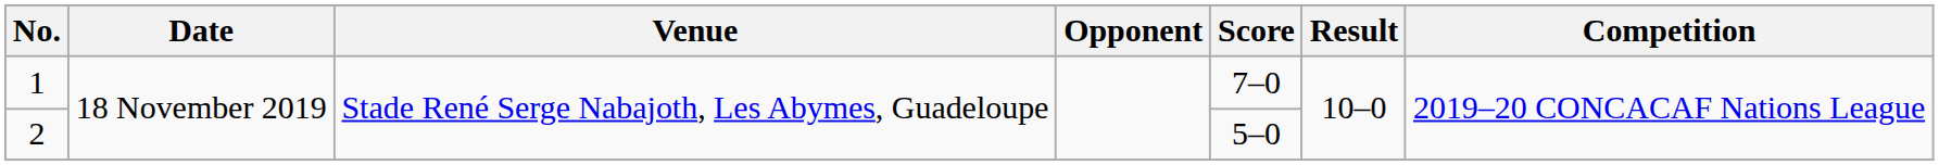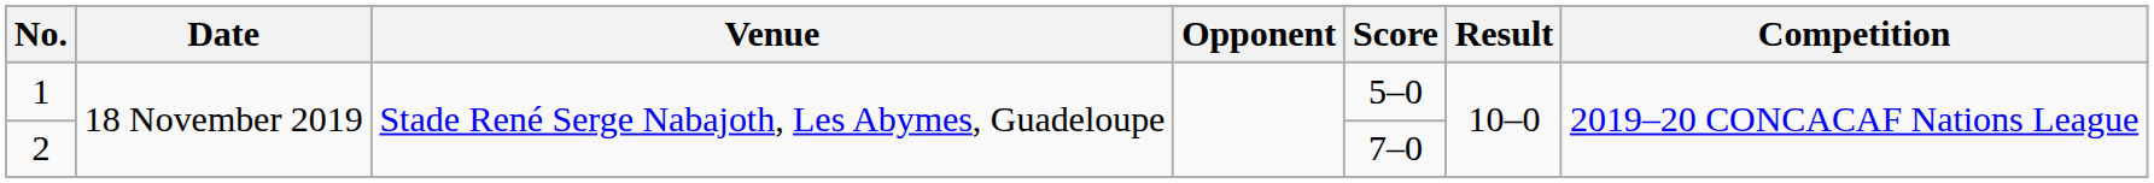1 | Score: 7–0 -> 5–0
2 | Score: 5–0 -> 7–0
